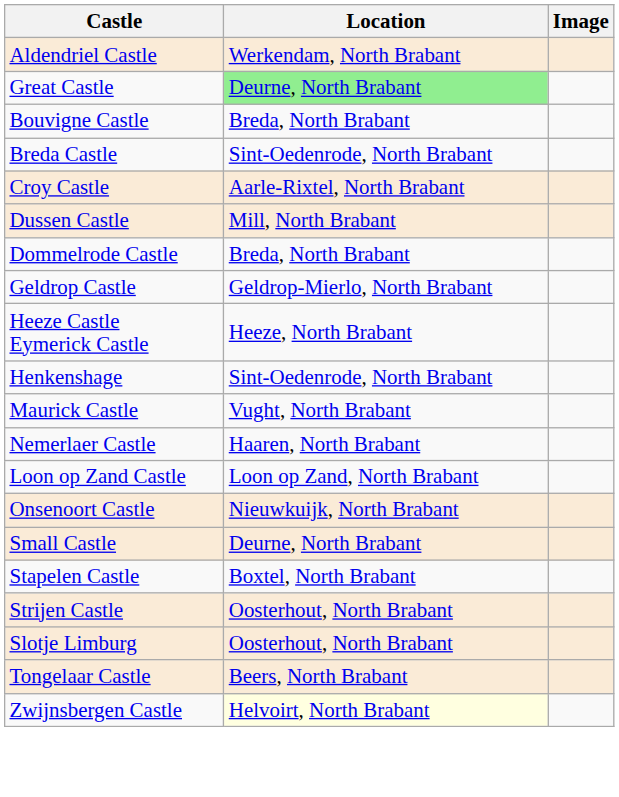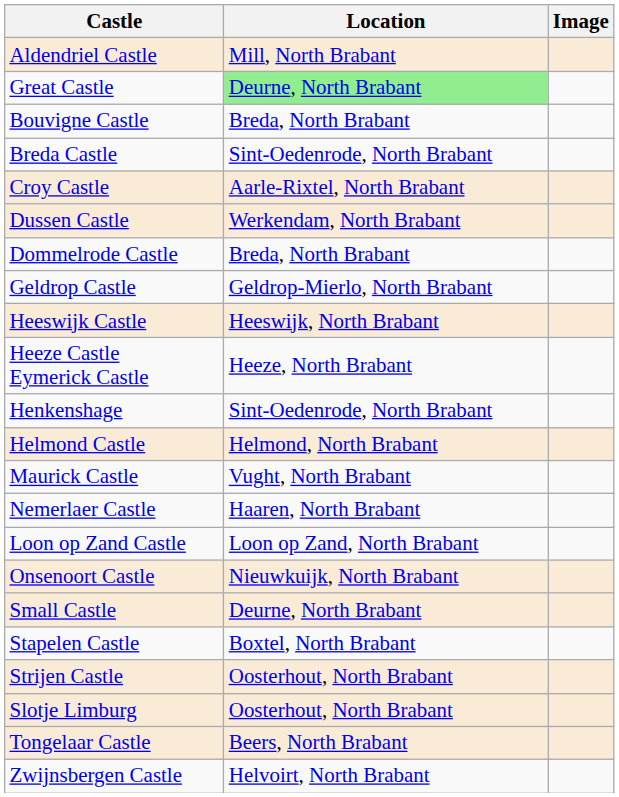Aldendriel Castle | Location: Werkendam, North Brabant -> Mill, North Brabant
Dussen Castle | Location: Mill, North Brabant -> Werkendam, North Brabant
+ row: Heeswijk Castle | Heeswijk, North Brabant
+ row: Helmond Castle | Helmond, North Brabant
Zwijnsbergen Castle | Location: lightyellow background -> no background
